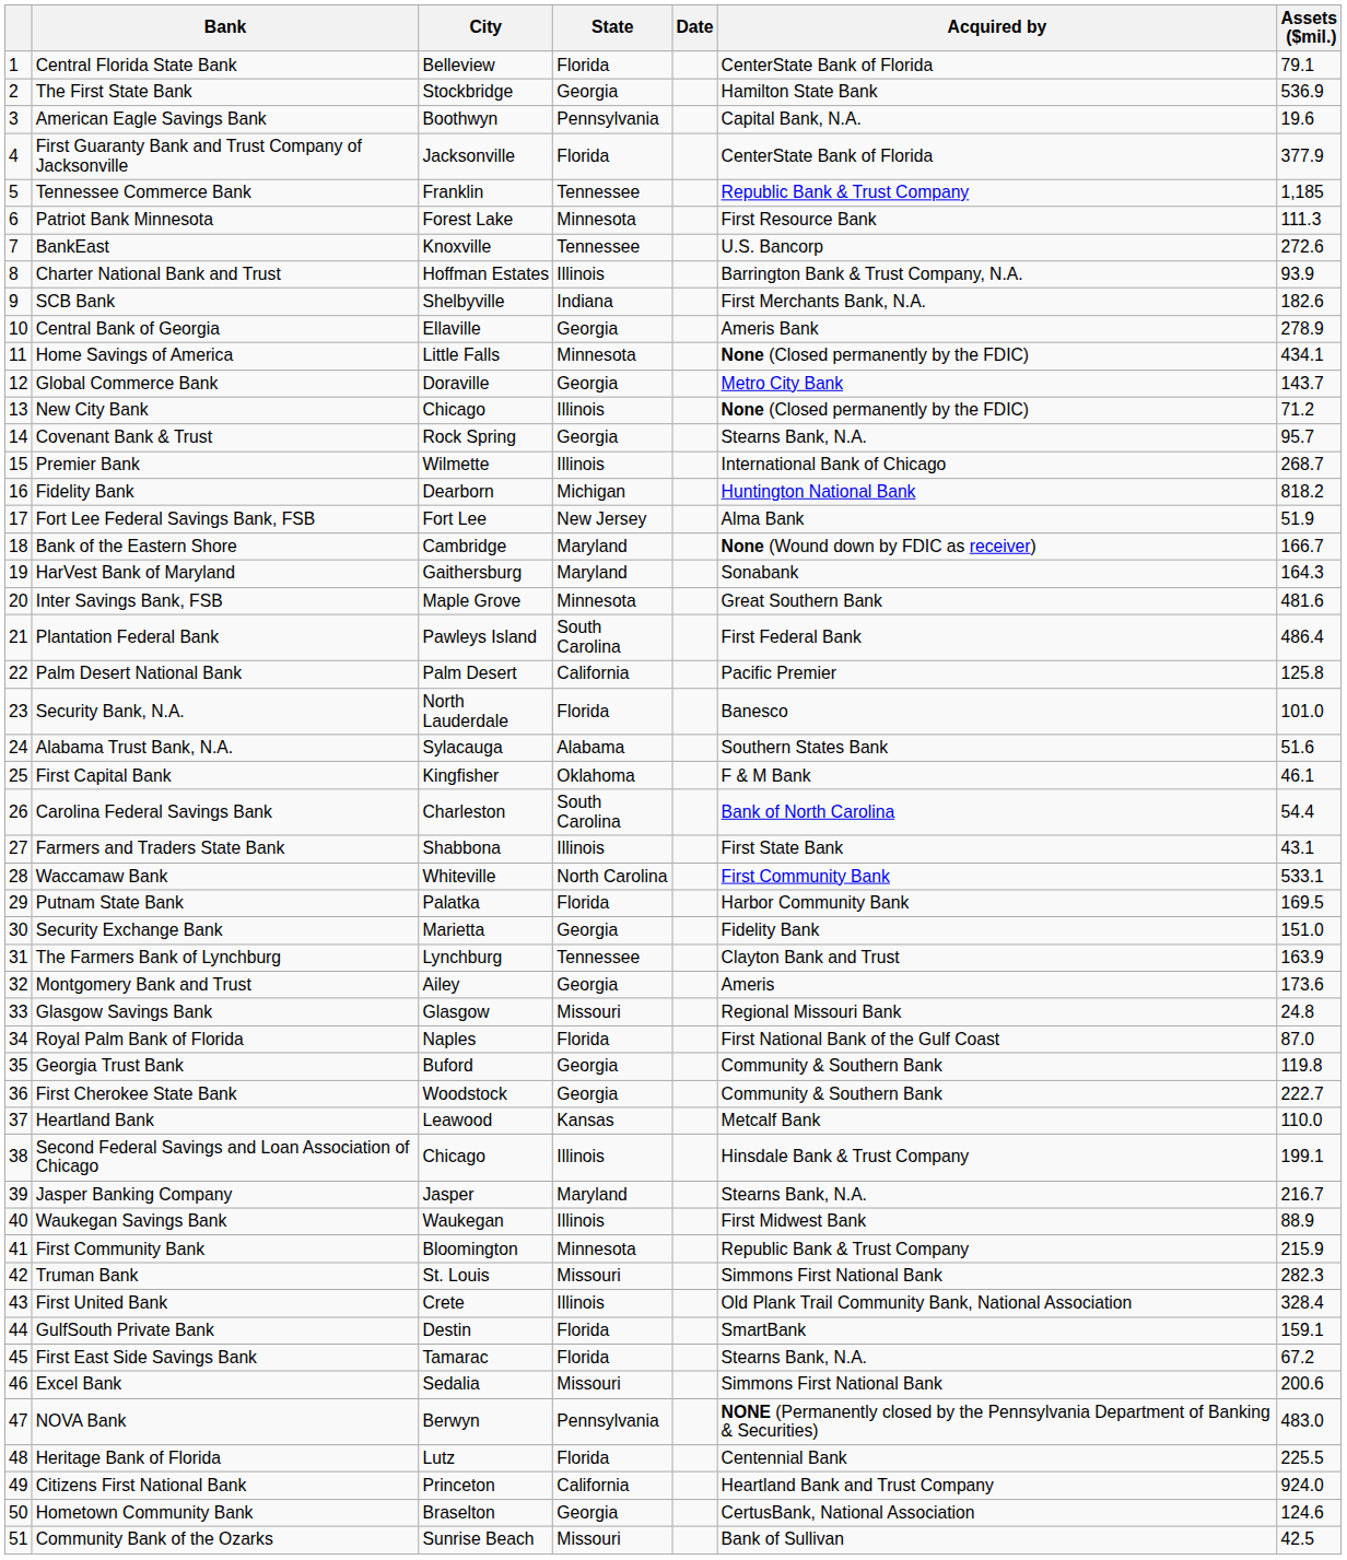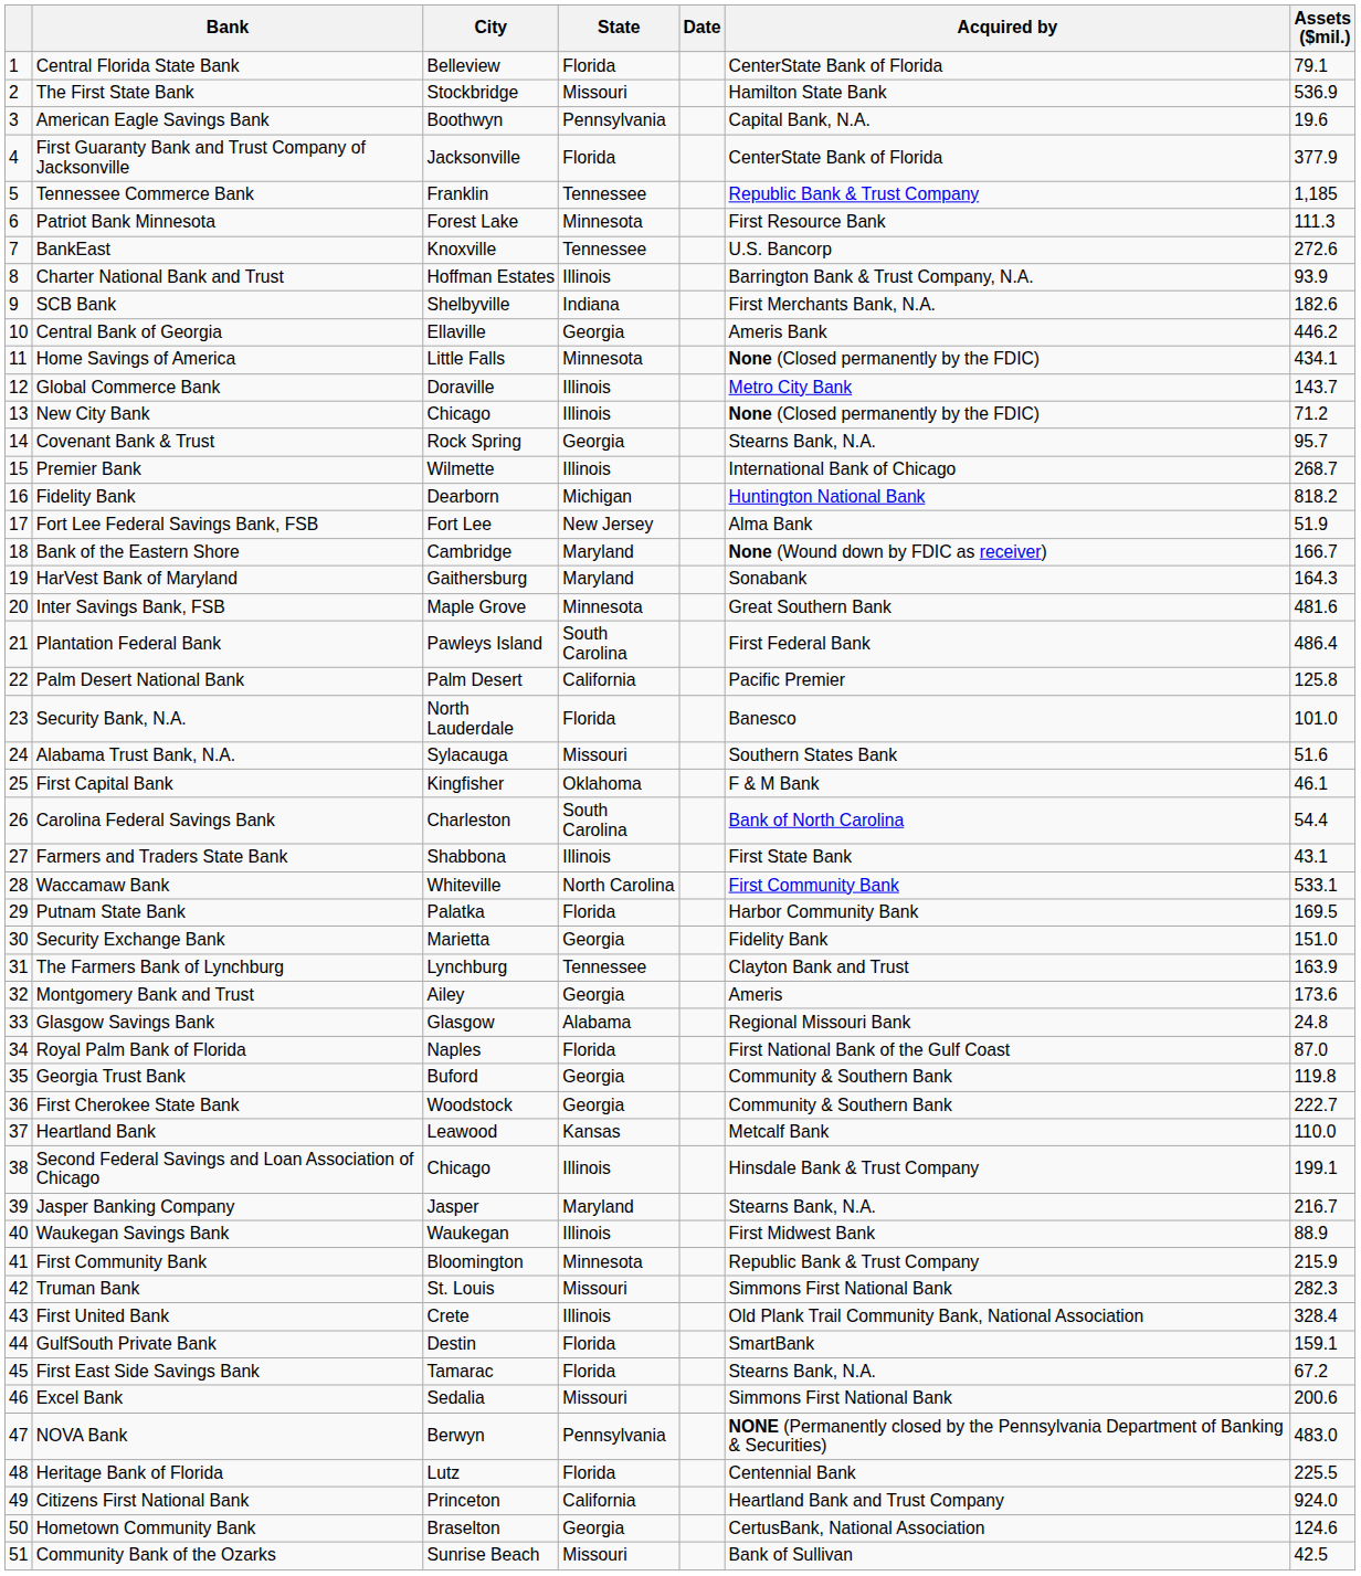The First State Bank | State: Georgia -> Missouri
Central Bank of Georgia | Assets ($mil.): 278.9 -> 446.2
Global Commerce Bank | State: Georgia -> Illinois
Alabama Trust Bank, N.A. | State: Alabama -> Missouri
Glasgow Savings Bank | State: Missouri -> Alabama
